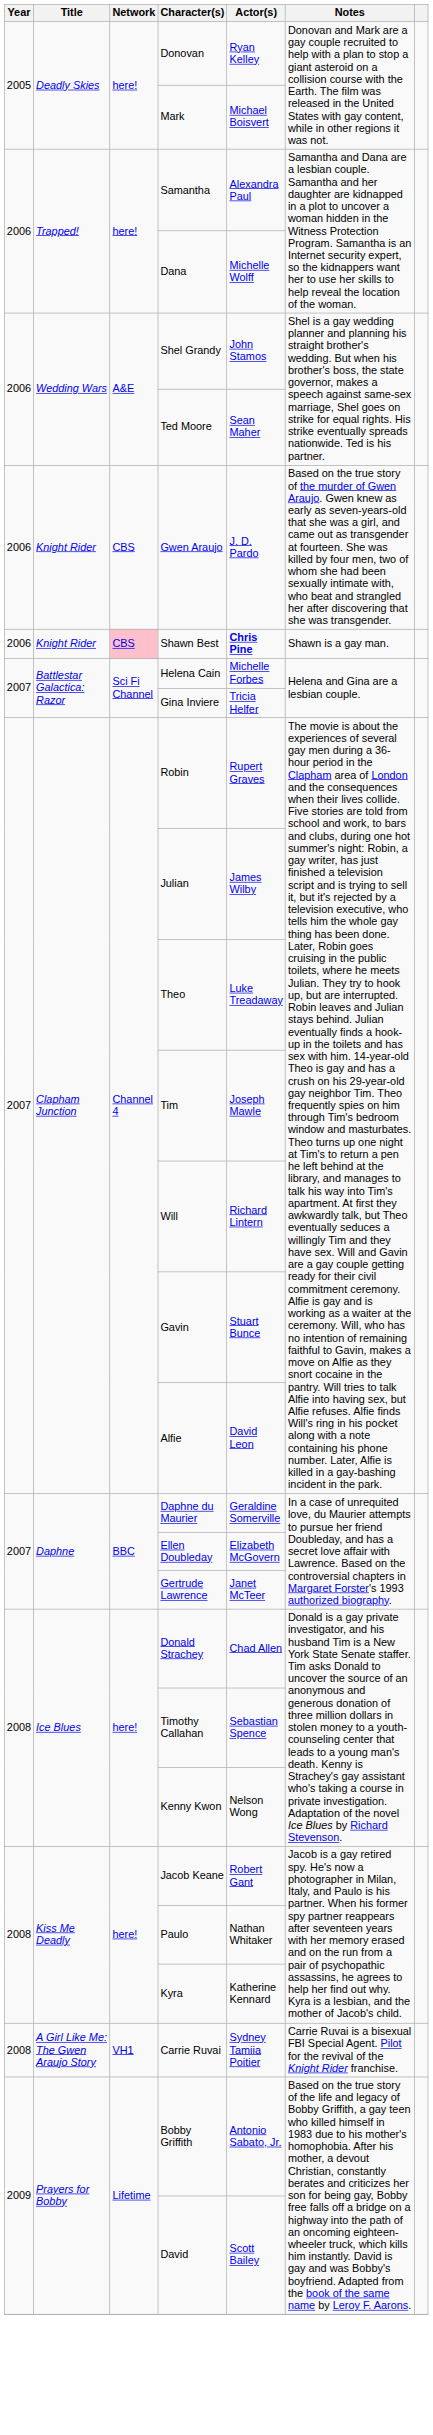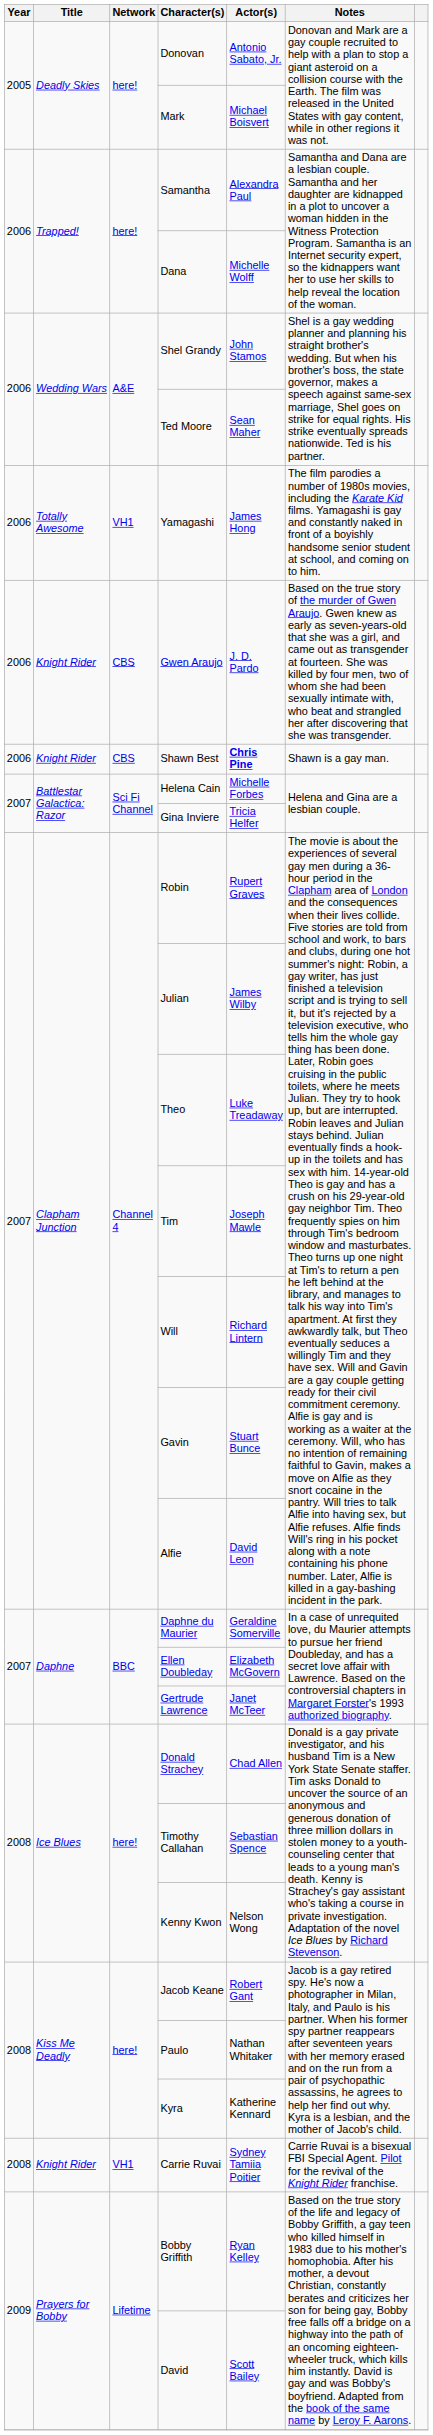Donovan | Actor(s): Ryan Kelley -> Antonio Sabato, Jr.
+ row: 2006 | Totally Awesome | VH1 | Yamagashi | James Hong | The film parodies a number of 1980s movies, including the Karate Kid films. Yamagashi is gay and constantly naked in front of a boyishly handsome senior student at school, and coming on to him.
Shawn Best | Network: pink background -> no background
Carrie Ruvai | Title: A Girl Like Me: The Gwen Araujo Story -> Knight Rider
Bobby Griffith | Actor(s): Antonio Sabato, Jr. -> Ryan Kelley
